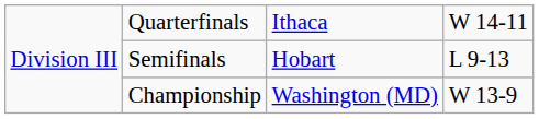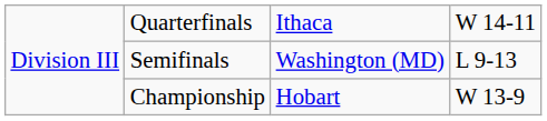Semifinals | column 3: Hobart -> Washington (MD)
Championship | column 3: Washington (MD) -> Hobart
